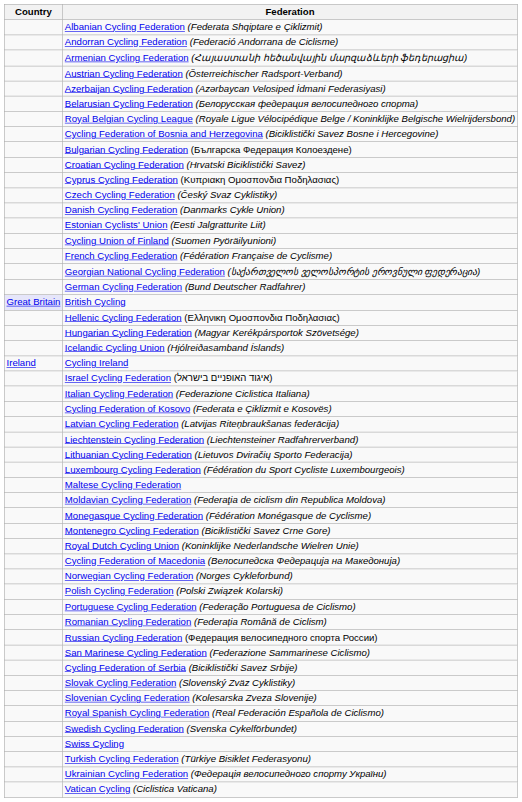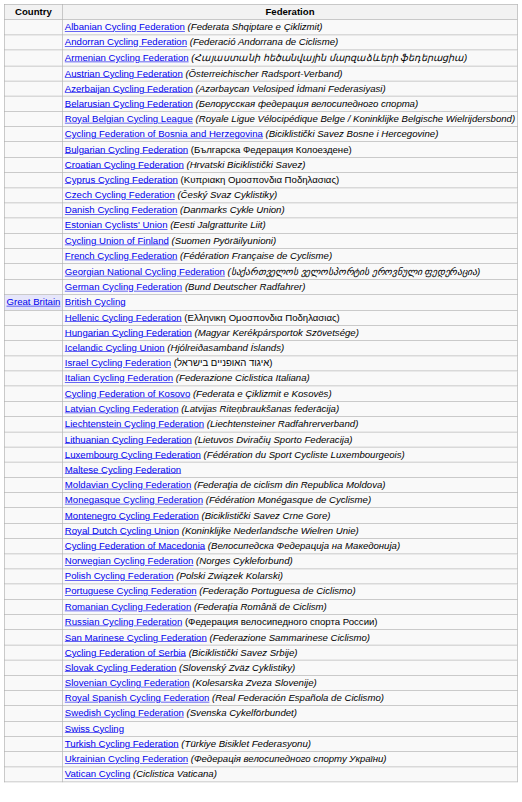- row: Ireland | Cycling Ireland
